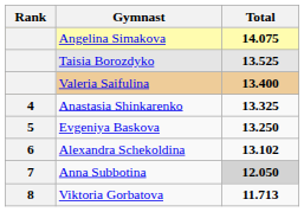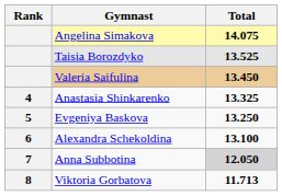Valeria Saifulina | Total: 13.400 -> 13.450
Alexandra Schekoldina | Total: 13.102 -> 13.100
